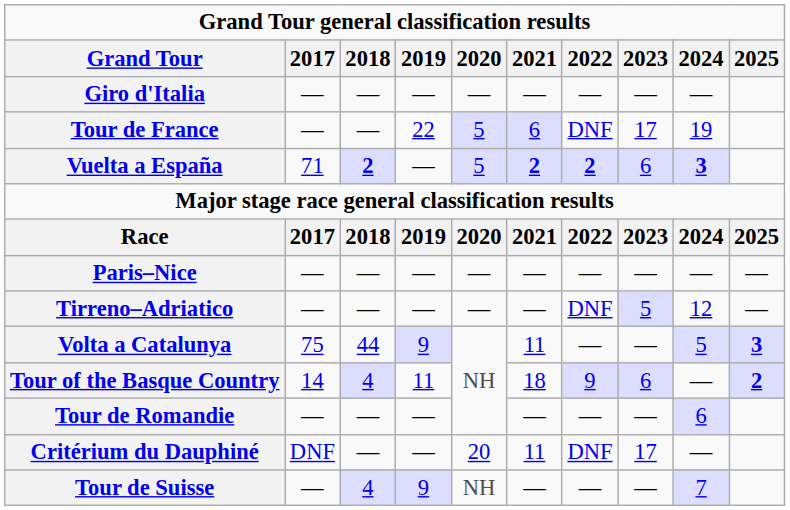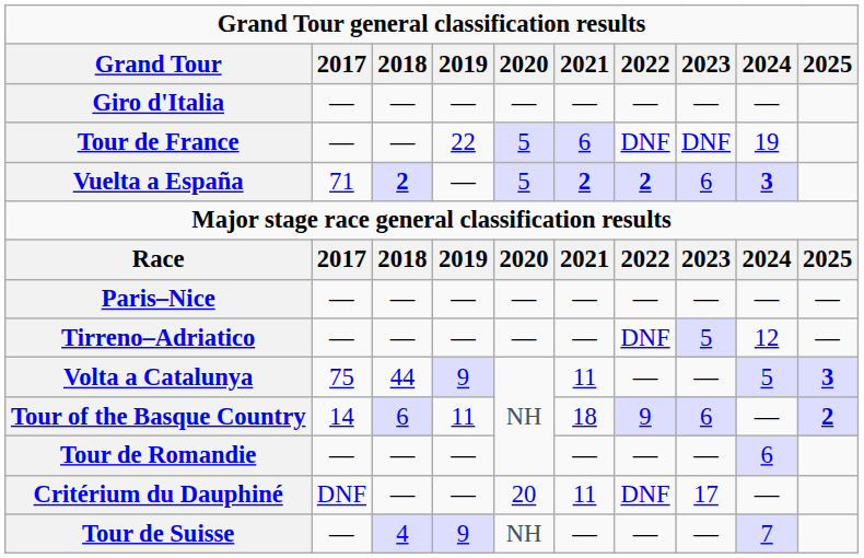Tour de France | 2023: 17 -> DNF
Tour of the Basque Country | 2018: 4 -> 6
